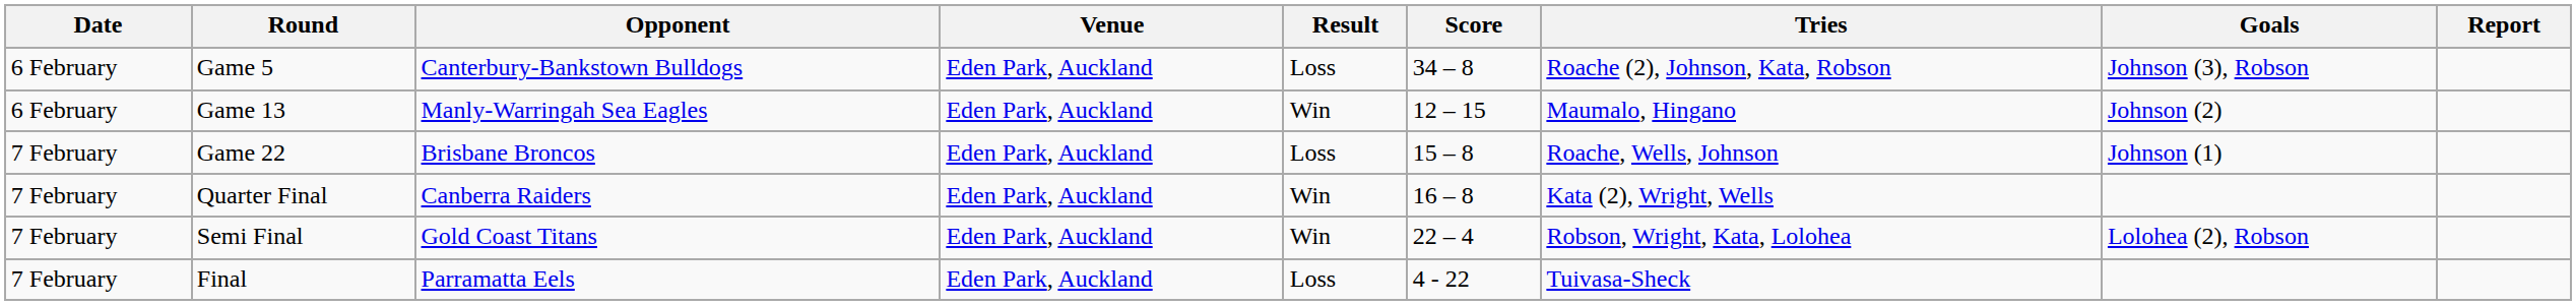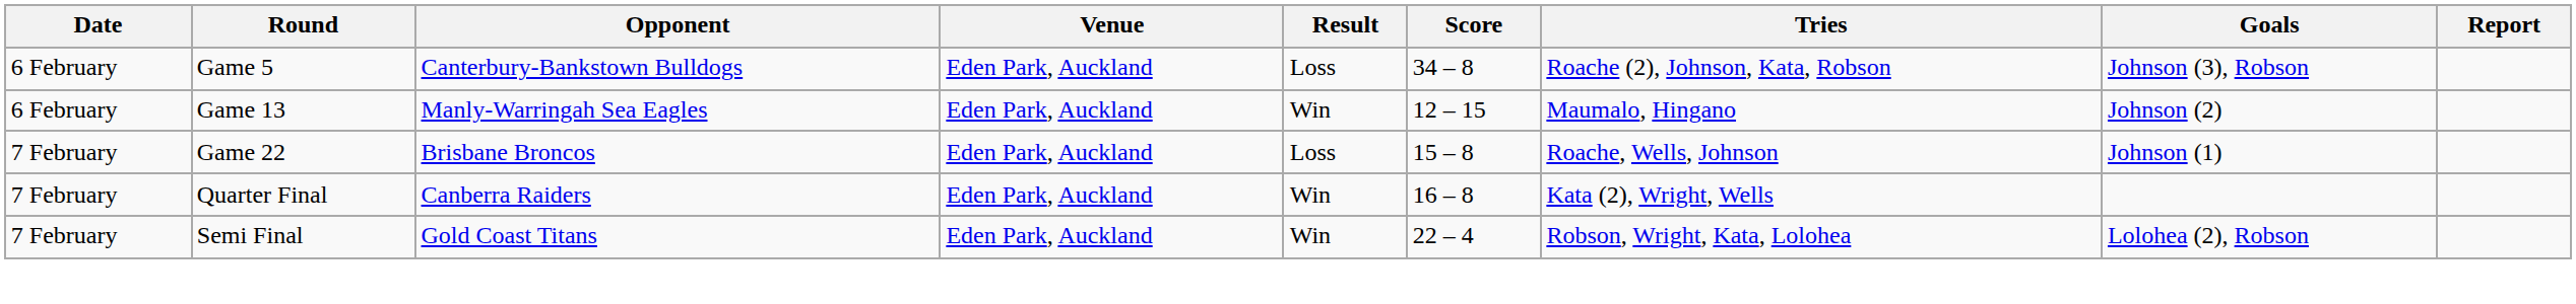- row: 7 February | Final | Parramatta Eels | Eden Park, Auckland | Loss | 4 - 22 | Tuivasa-Sheck
